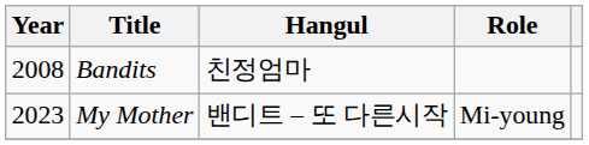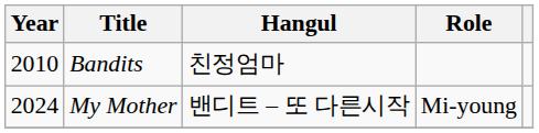Bandits | Year: 2008 -> 2010
My Mother | Year: 2023 -> 2024
